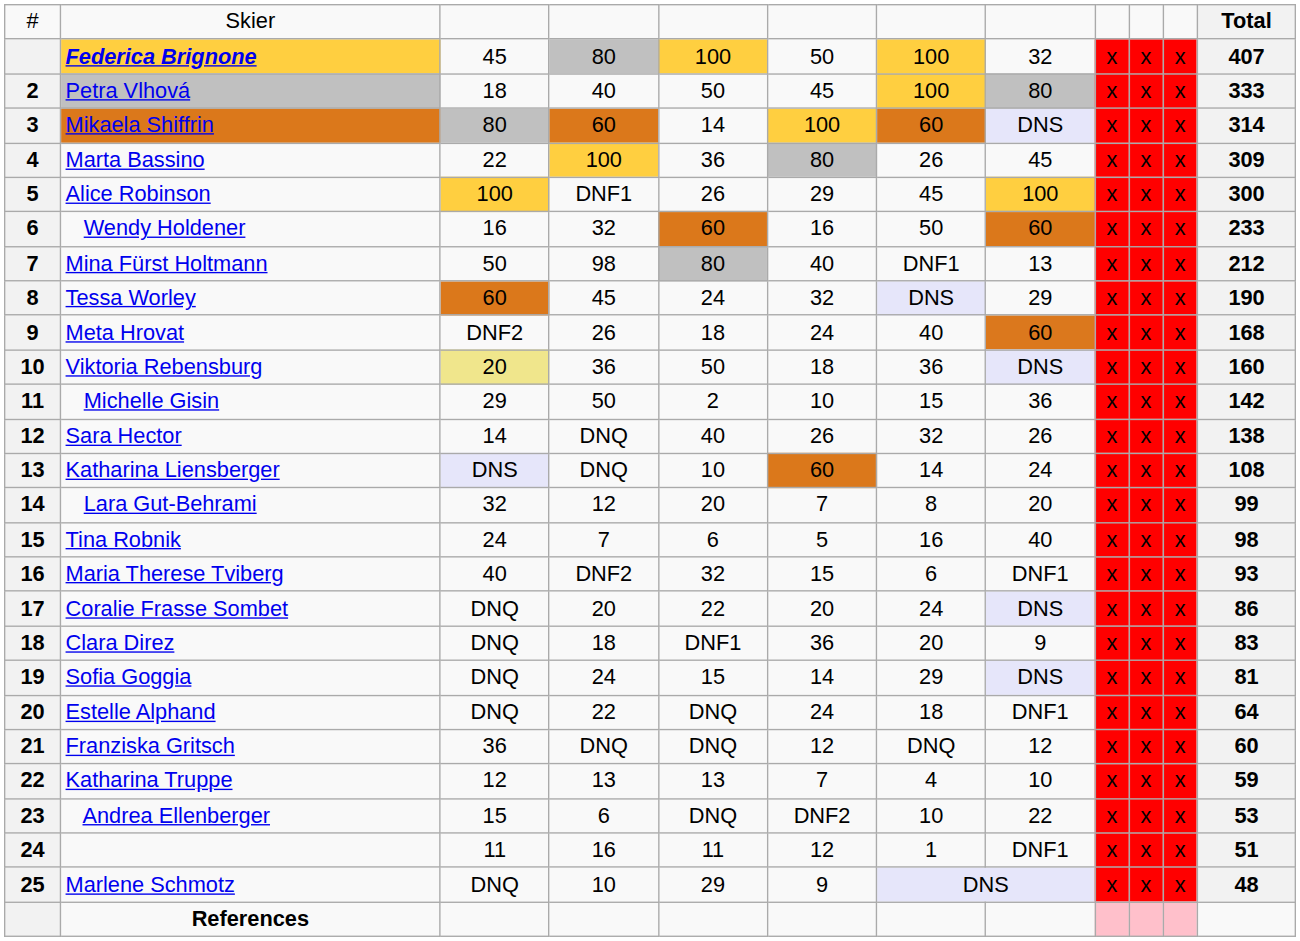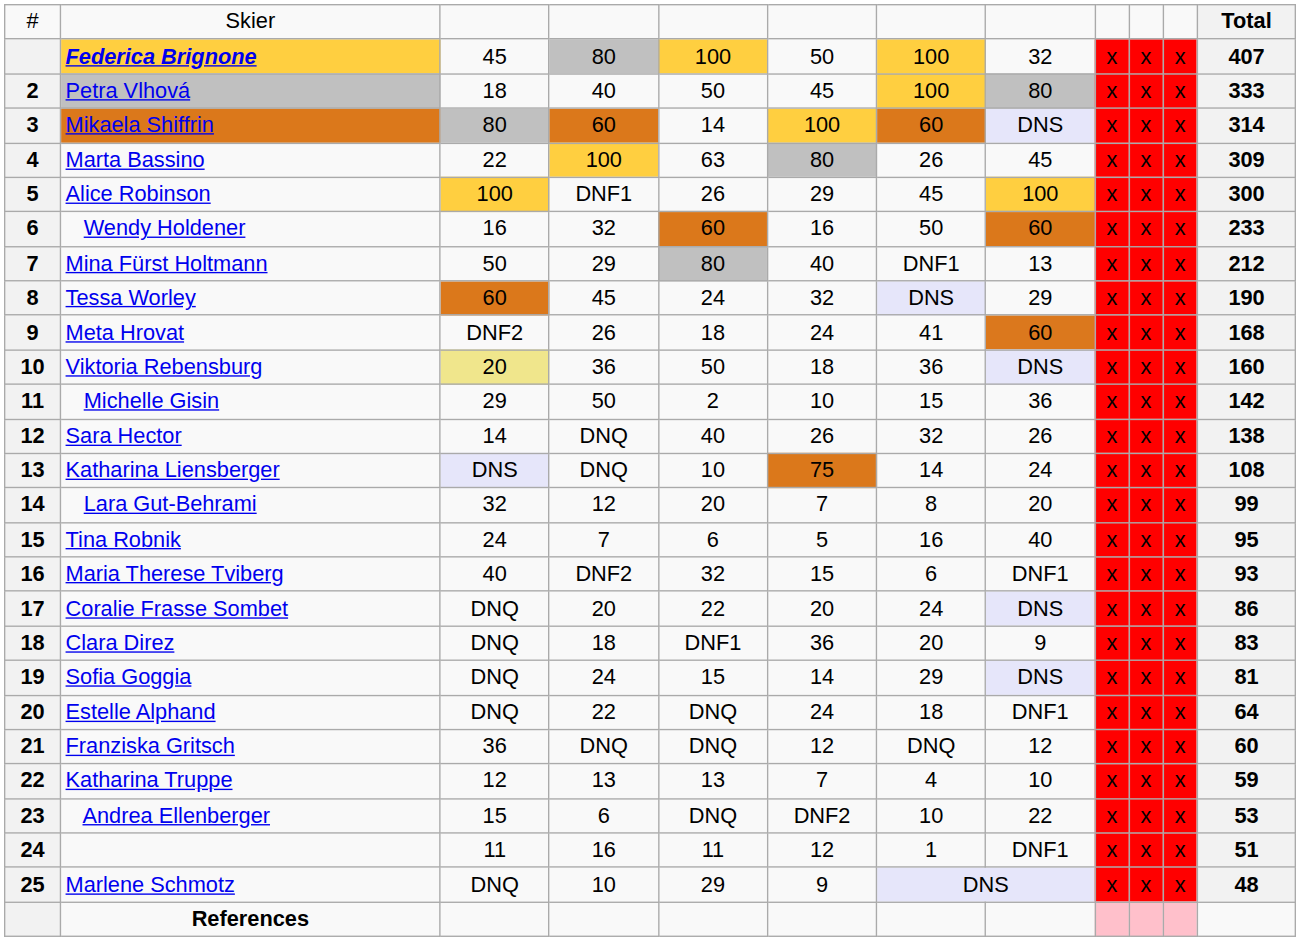Marta Bassino | column 5: 36 -> 63
Mina Fürst Holtmann | column 4: 98 -> 29
Meta Hrovat | column 7: 40 -> 41
Katharina Liensberger | column 6: 60 -> 75
Tina Robnik | column 12: 98 -> 95
